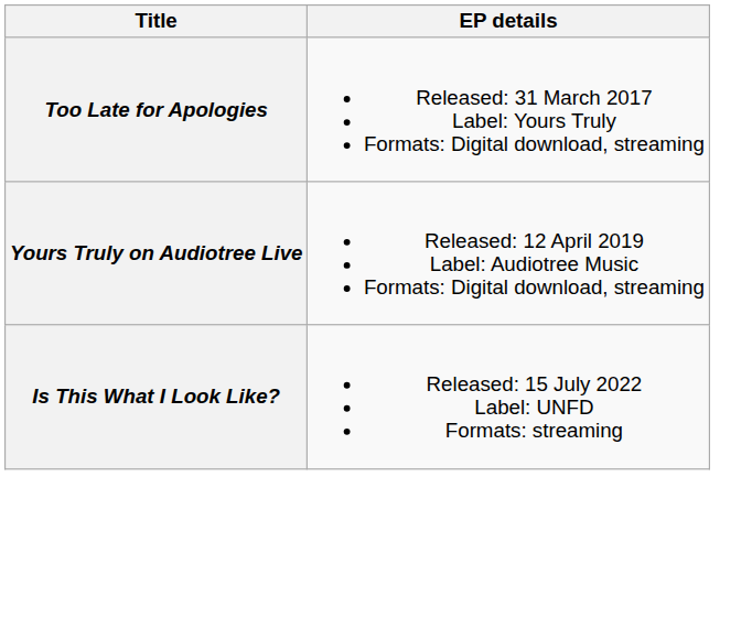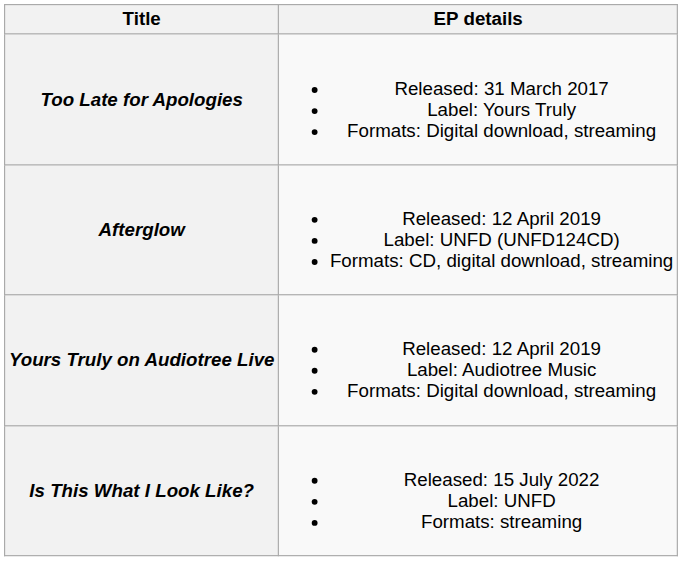+ row: Afterglow | Released: 12 April 2019 Label: UNFD (UNFD124CD) Formats: CD, digital download, streaming
